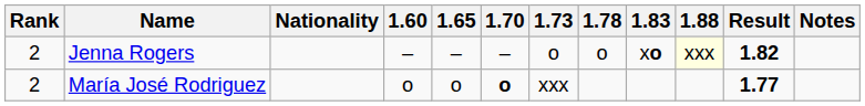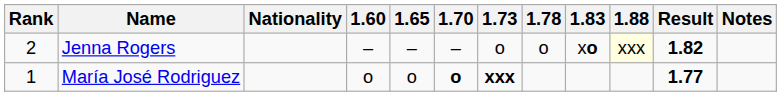María José Rodriguez | Rank: 2 -> 1
María José Rodriguez | 1.73: normal -> bold
